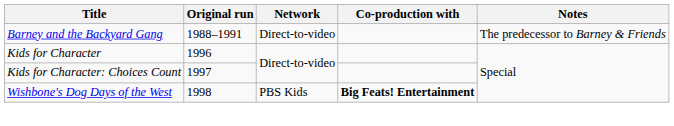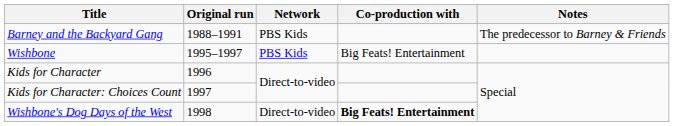Barney and the Backyard Gang | Network: Direct-to-video -> PBS Kids
+ row: Wishbone | 1995–1997 | PBS Kids | Big Feats! Entertainment
Wishbone's Dog Days of the West | Network: PBS Kids -> Direct-to-video
